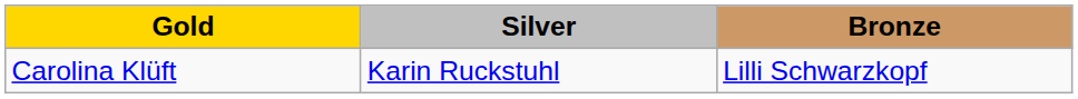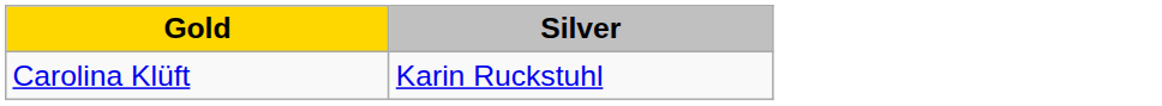- column: Bronze | Lilli Schwarzkopf
